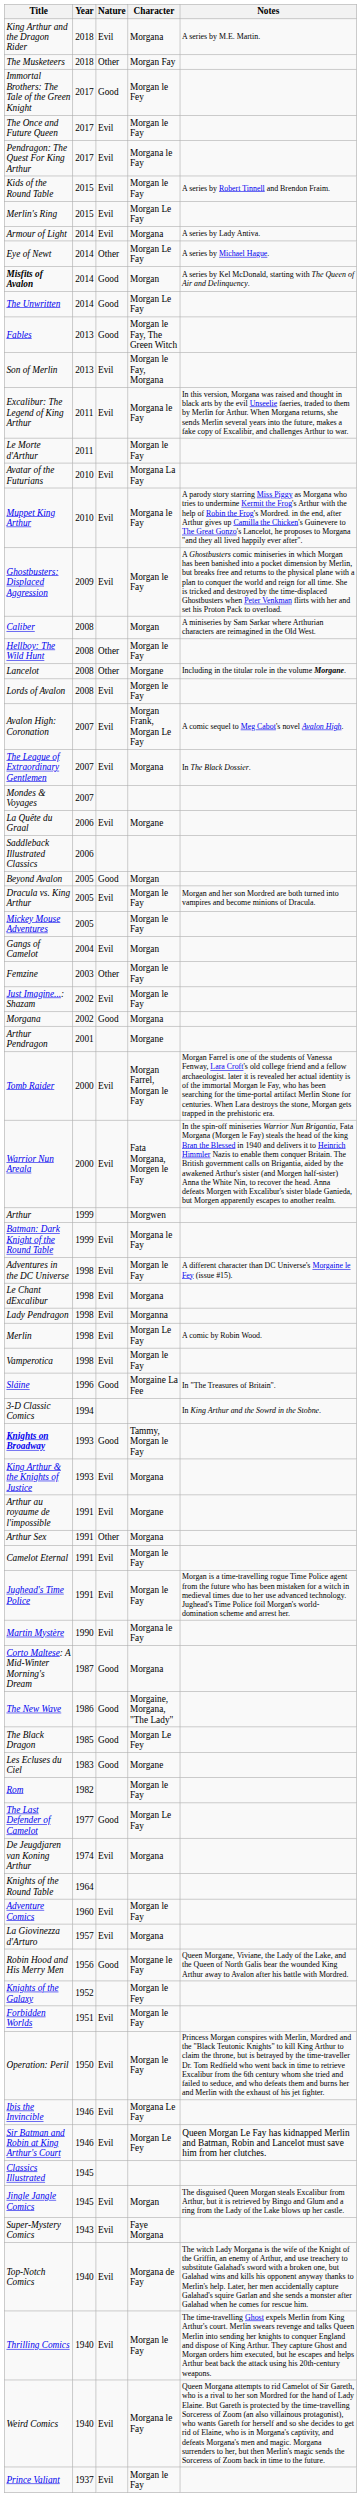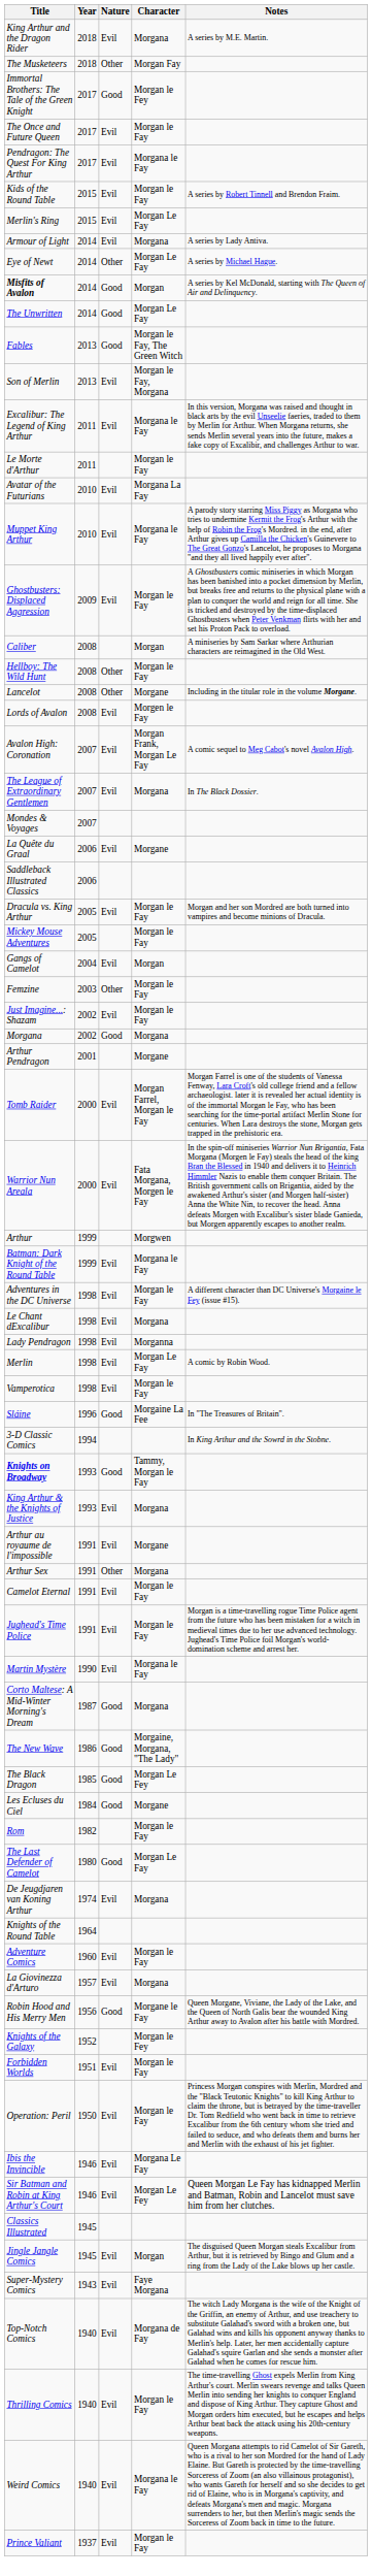- row: Beyond Avalon | 2005 | Good | Morgan
Les Ecluses du Ciel | Year: 1983 -> 1984
The Last Defender of Camelot | Year: 1977 -> 1980
